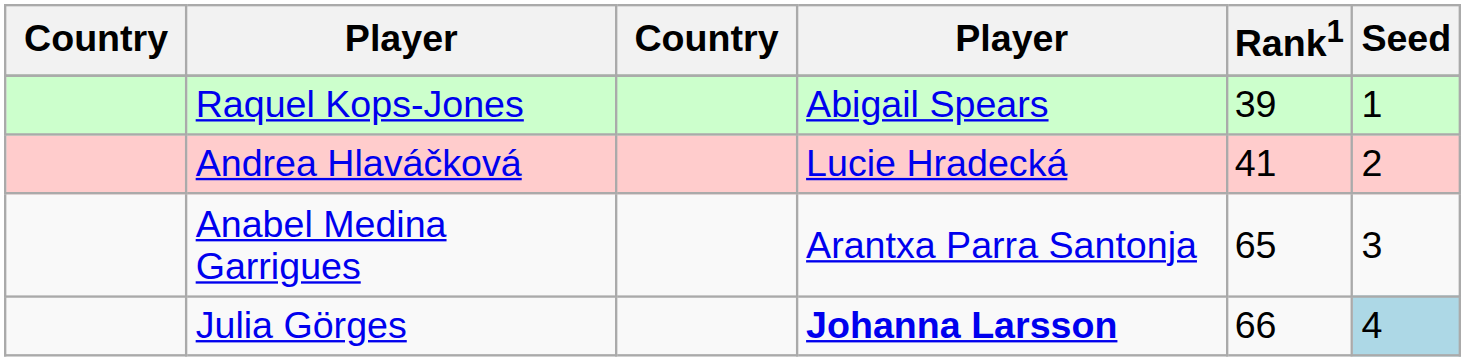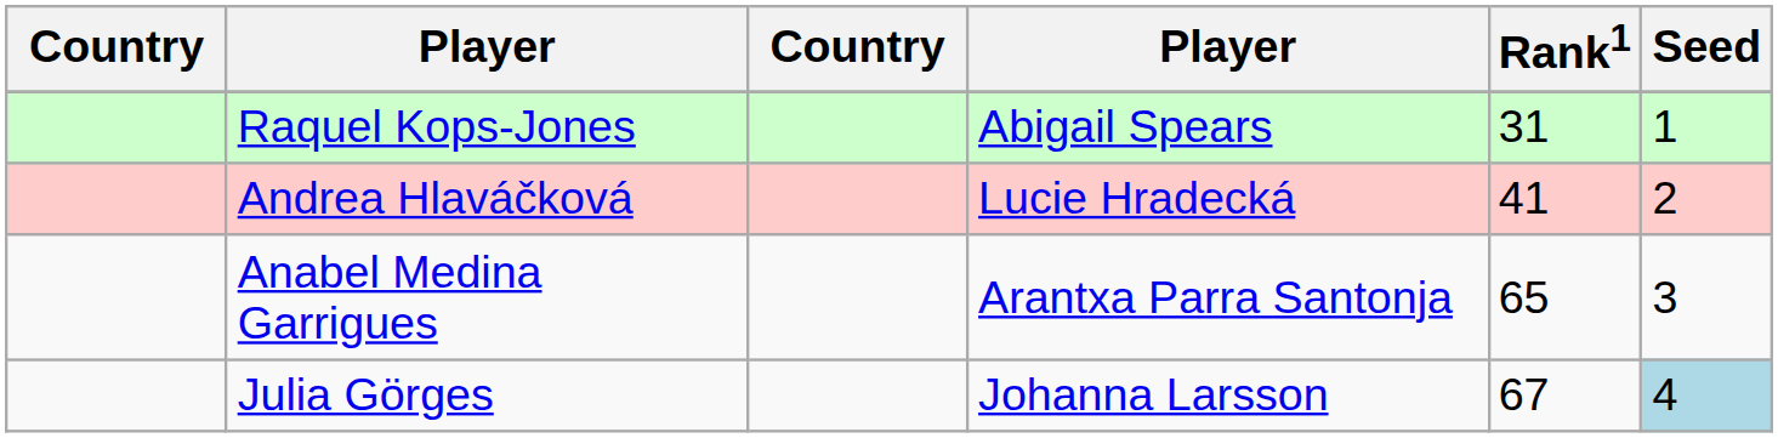Raquel Kops-Jones | Rank1: 39 -> 31
Julia Görges | column 4: bold -> normal
Julia Görges | Rank1: 66 -> 67
